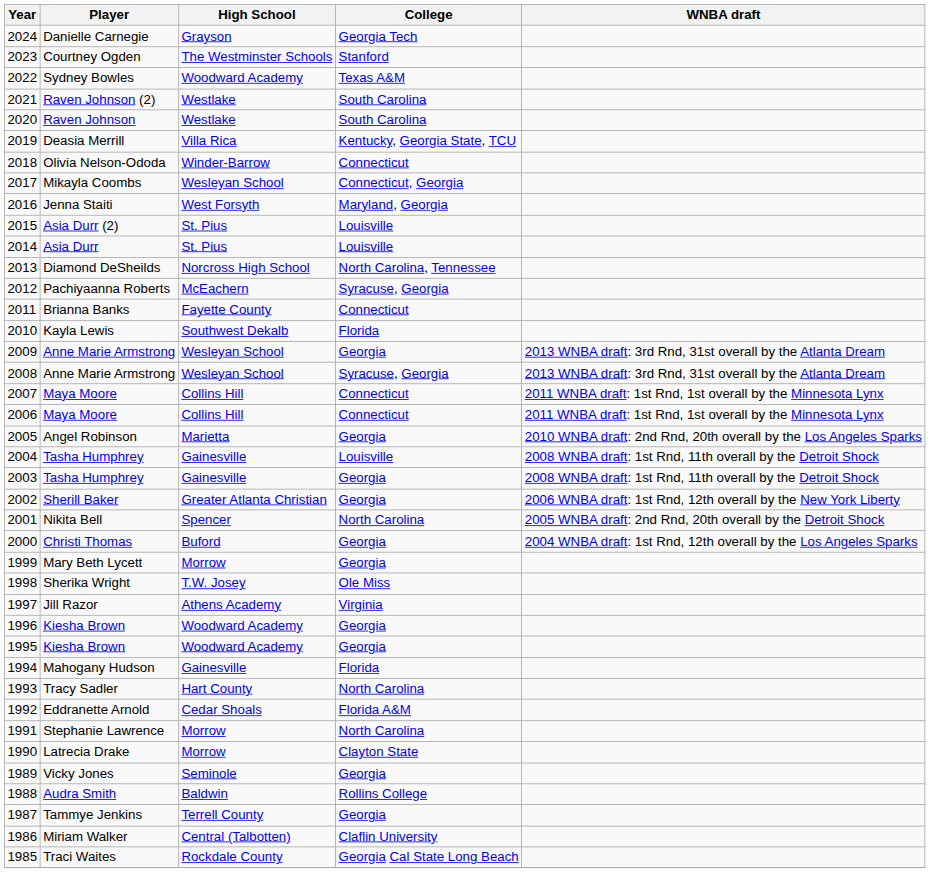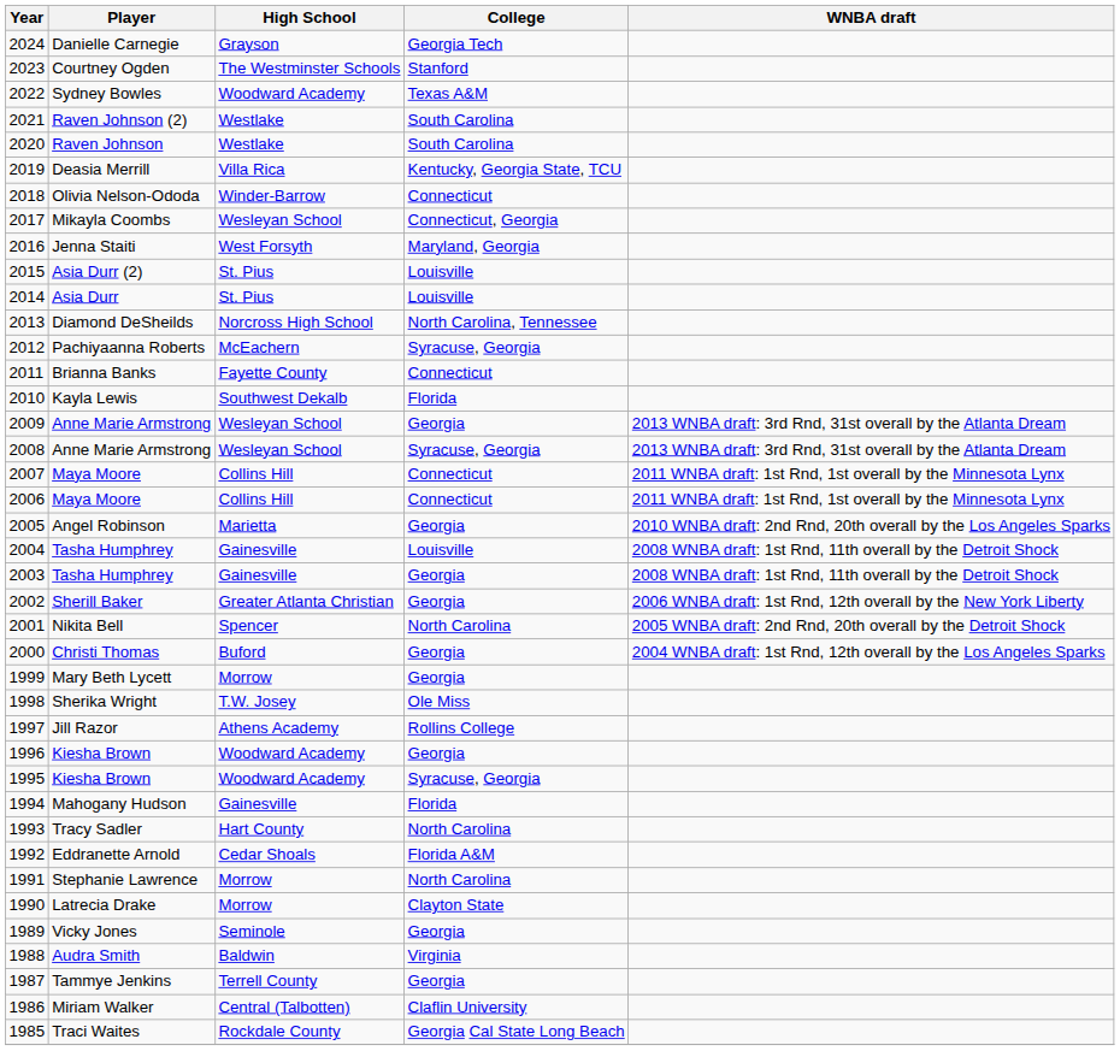Jill Razor | College: Virginia -> Rollins College
1995 / Kiesha Brown | College: Georgia -> Syracuse, Georgia
Audra Smith | College: Rollins College -> Virginia
